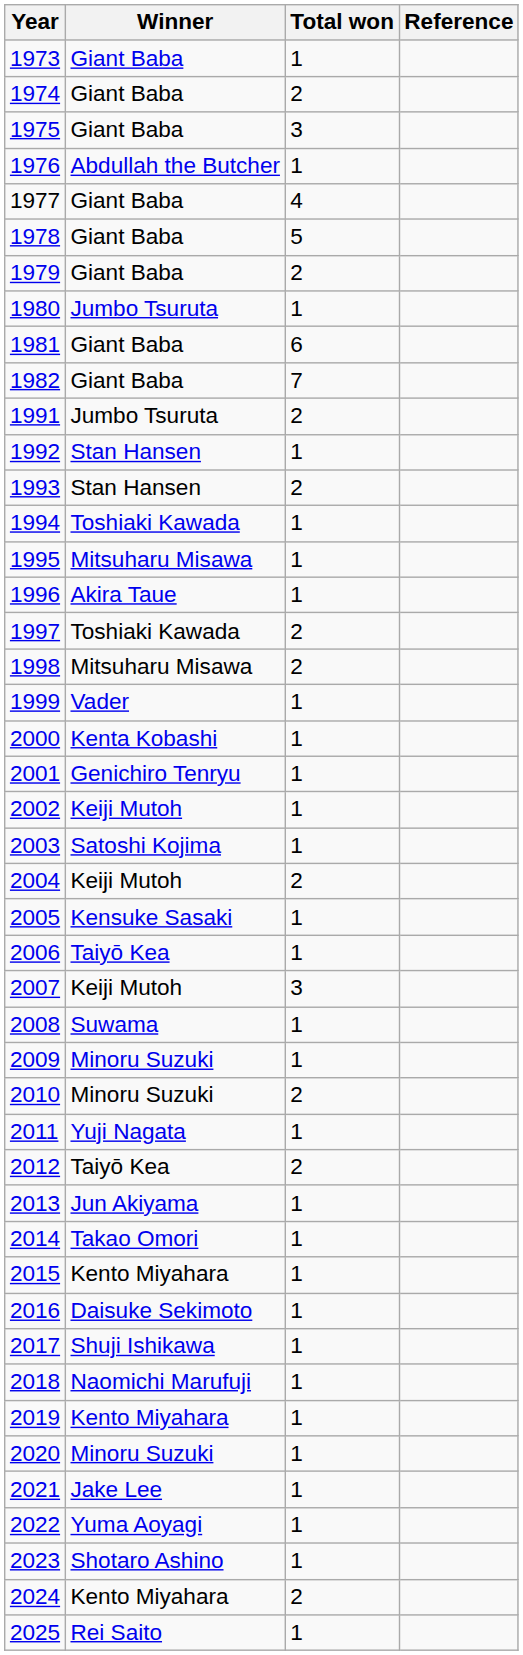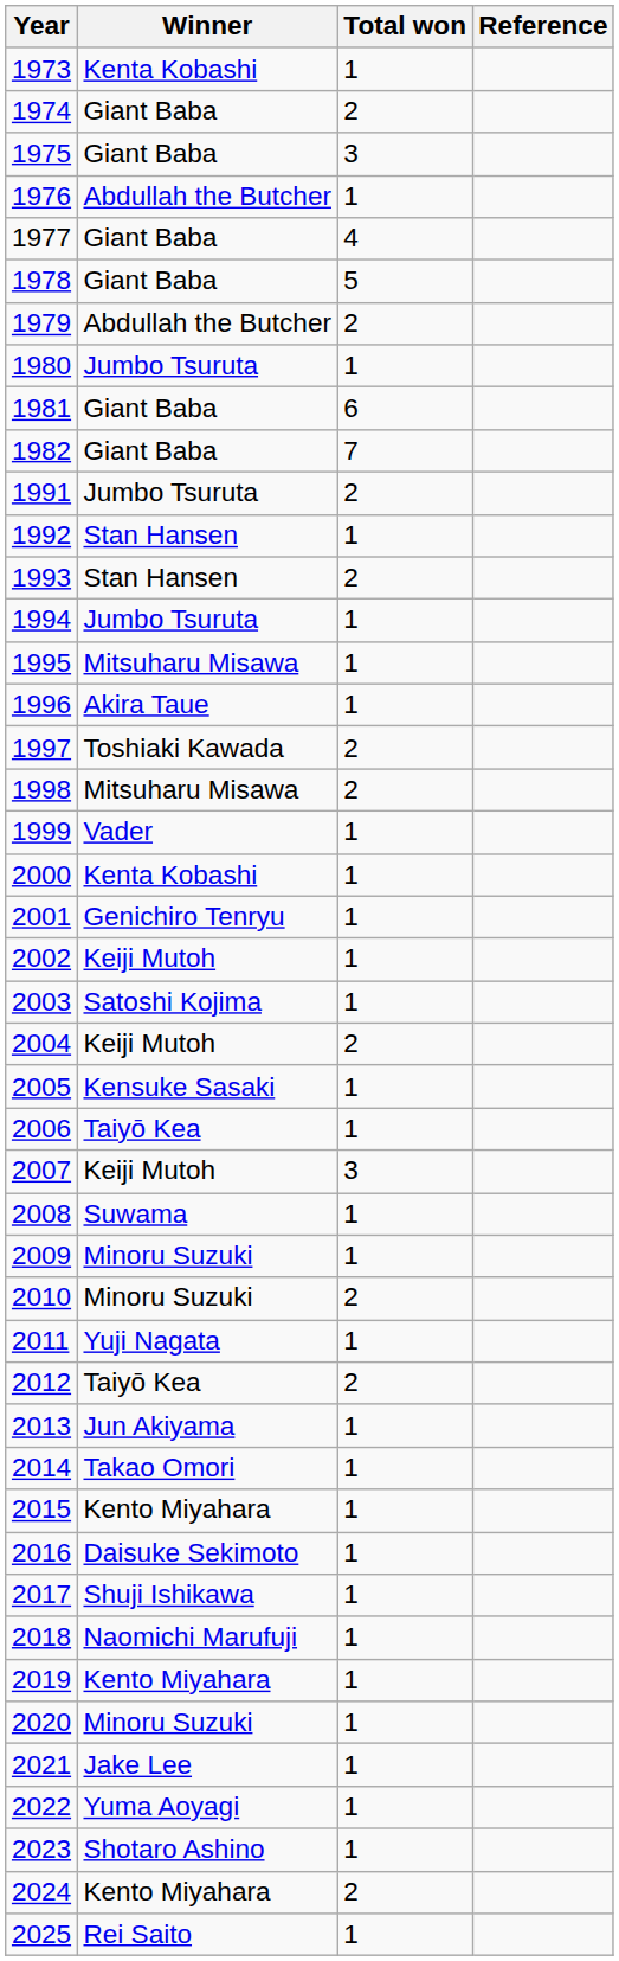1973 | Winner: Giant Baba -> Kenta Kobashi
1979 | Winner: Giant Baba -> Abdullah the Butcher
1994 | Winner: Toshiaki Kawada -> Jumbo Tsuruta
